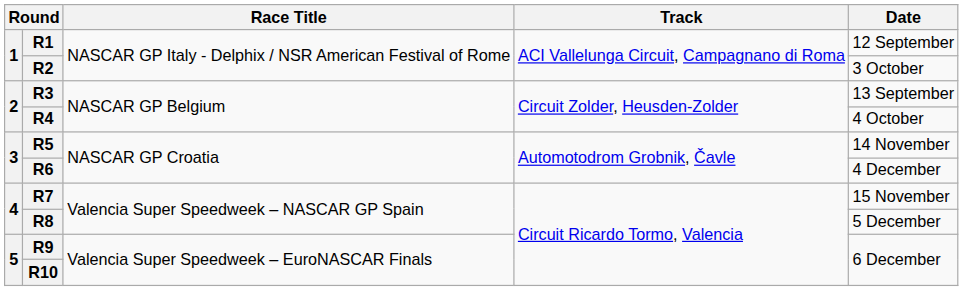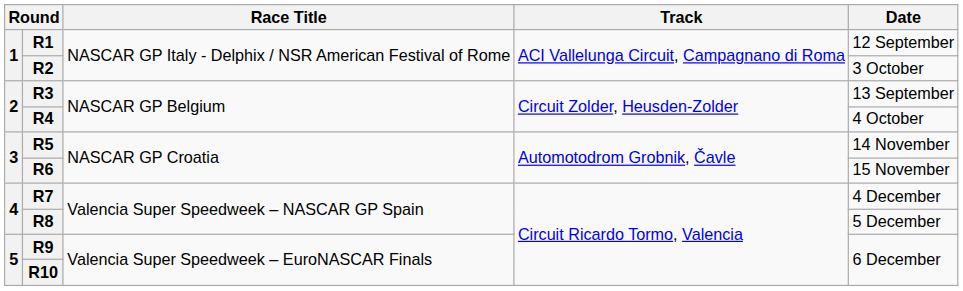R6 | Date: 4 December -> 15 November
R7 | Date: 15 November -> 4 December
